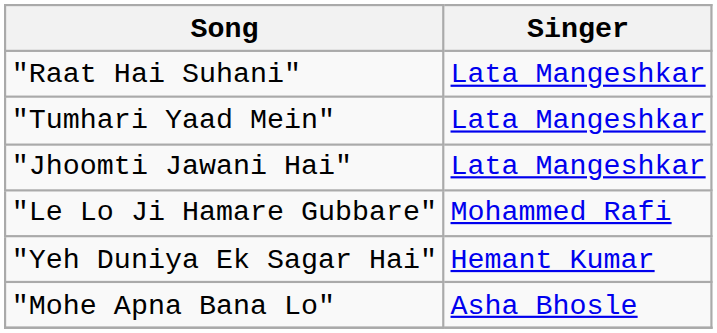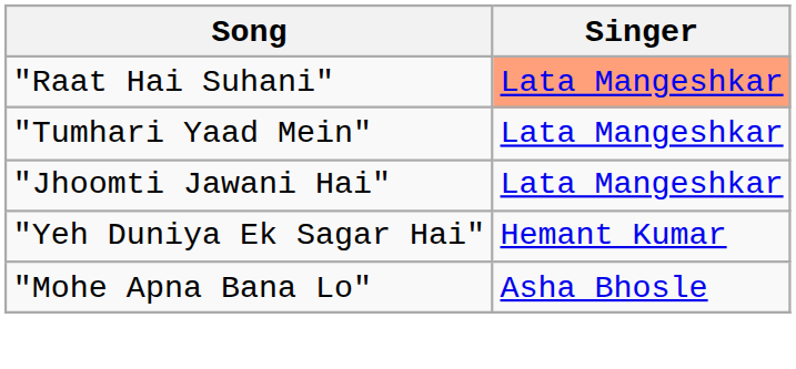"Raat Hai Suhani" | Singer: no background -> lightsalmon background
- row: "Le Lo Ji Hamare Gubbare" | Mohammed Rafi
